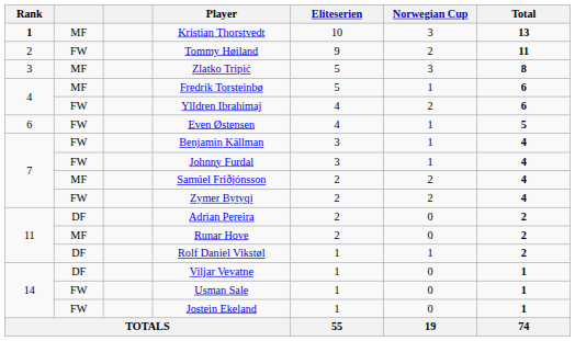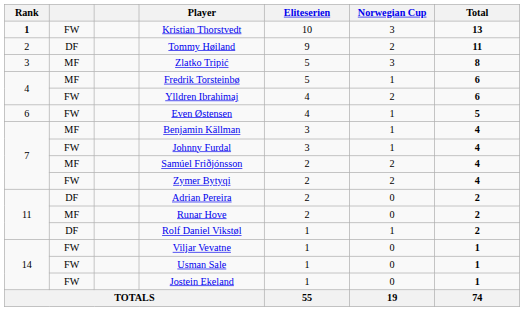Kristian Thorstvedt | column 2: MF -> FW
Tommy Høiland | column 2: FW -> DF
Benjamin Källman | column 2: FW -> MF
Viljar Vevatne | column 2: DF -> FW
